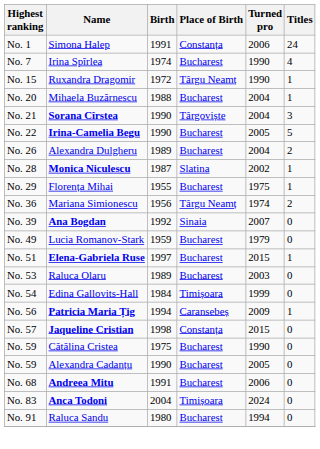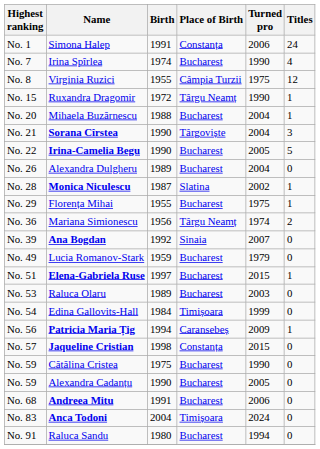+ row: No. 8 | Virginia Ruzici | 1955 | Câmpia Turzii | 1975 | 12
Alexandra Dulgheru | Titles: 2 -> 0
